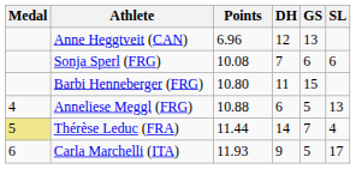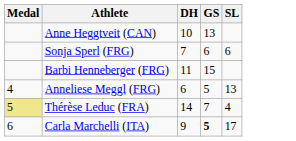- column: Points | 6.96 | 10.08 | 10.80 | 10.88 | 11.44 | 11.93
Anne Heggtveit (CAN) | DH: 12 -> 10
Carla Marchelli (ITA) | GS: normal -> bold
